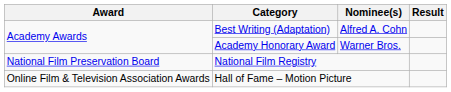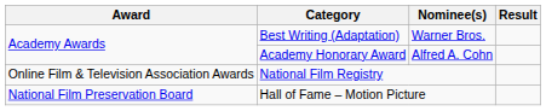Best Writing (Adaptation) | Nominee(s): Alfred A. Cohn -> Warner Bros.
Academy Honorary Award | Nominee(s): Warner Bros. -> Alfred A. Cohn
National Film Registry | Award: National Film Preservation Board -> Online Film & Television Association Awards
Hall of Fame – Motion Picture | Award: Online Film & Television Association Awards -> National Film Preservation Board
